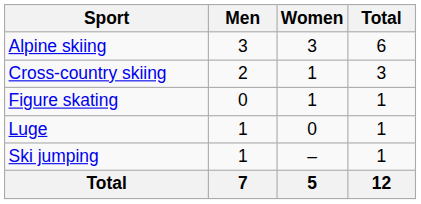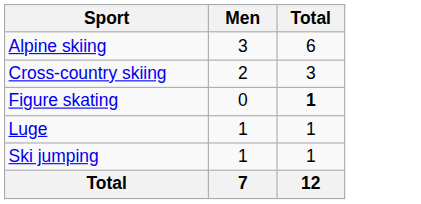- column: Women | 3 | 1 | 1 | 0 | – | 5
Figure skating | Total: normal -> bold
